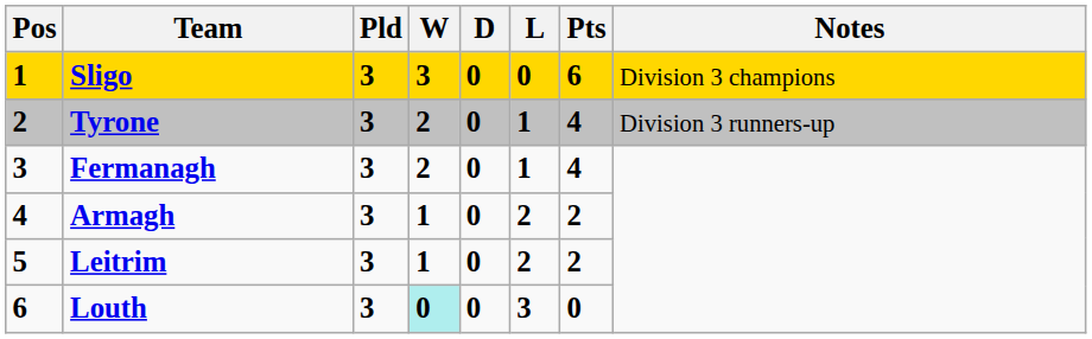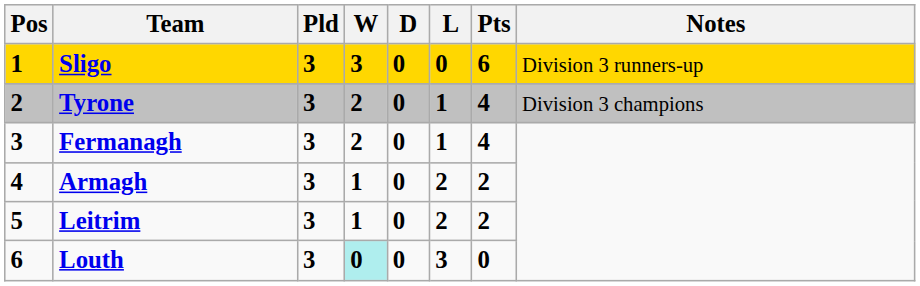Sligo | Notes: Division 3 champions -> Division 3 runners-up
Tyrone | Notes: Division 3 runners-up -> Division 3 champions
